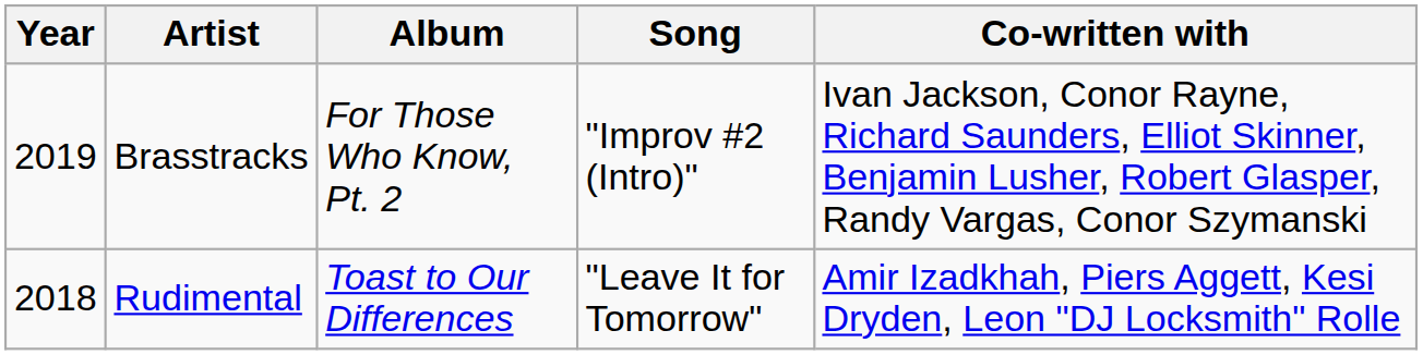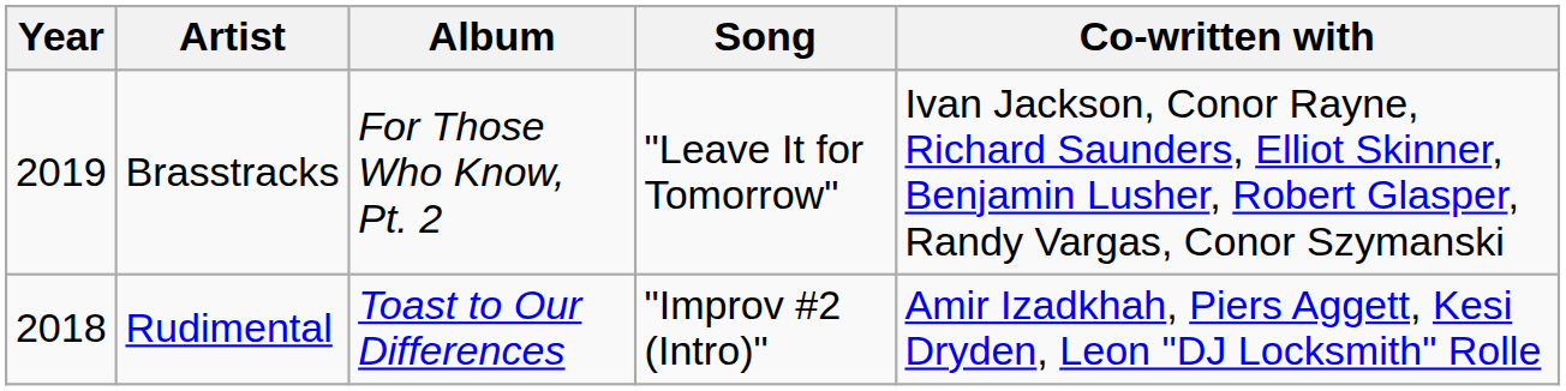Brasstracks | Song: "Improv #2 (Intro)" -> "Leave It for Tomorrow"
Rudimental | Song: "Leave It for Tomorrow" -> "Improv #2 (Intro)"
